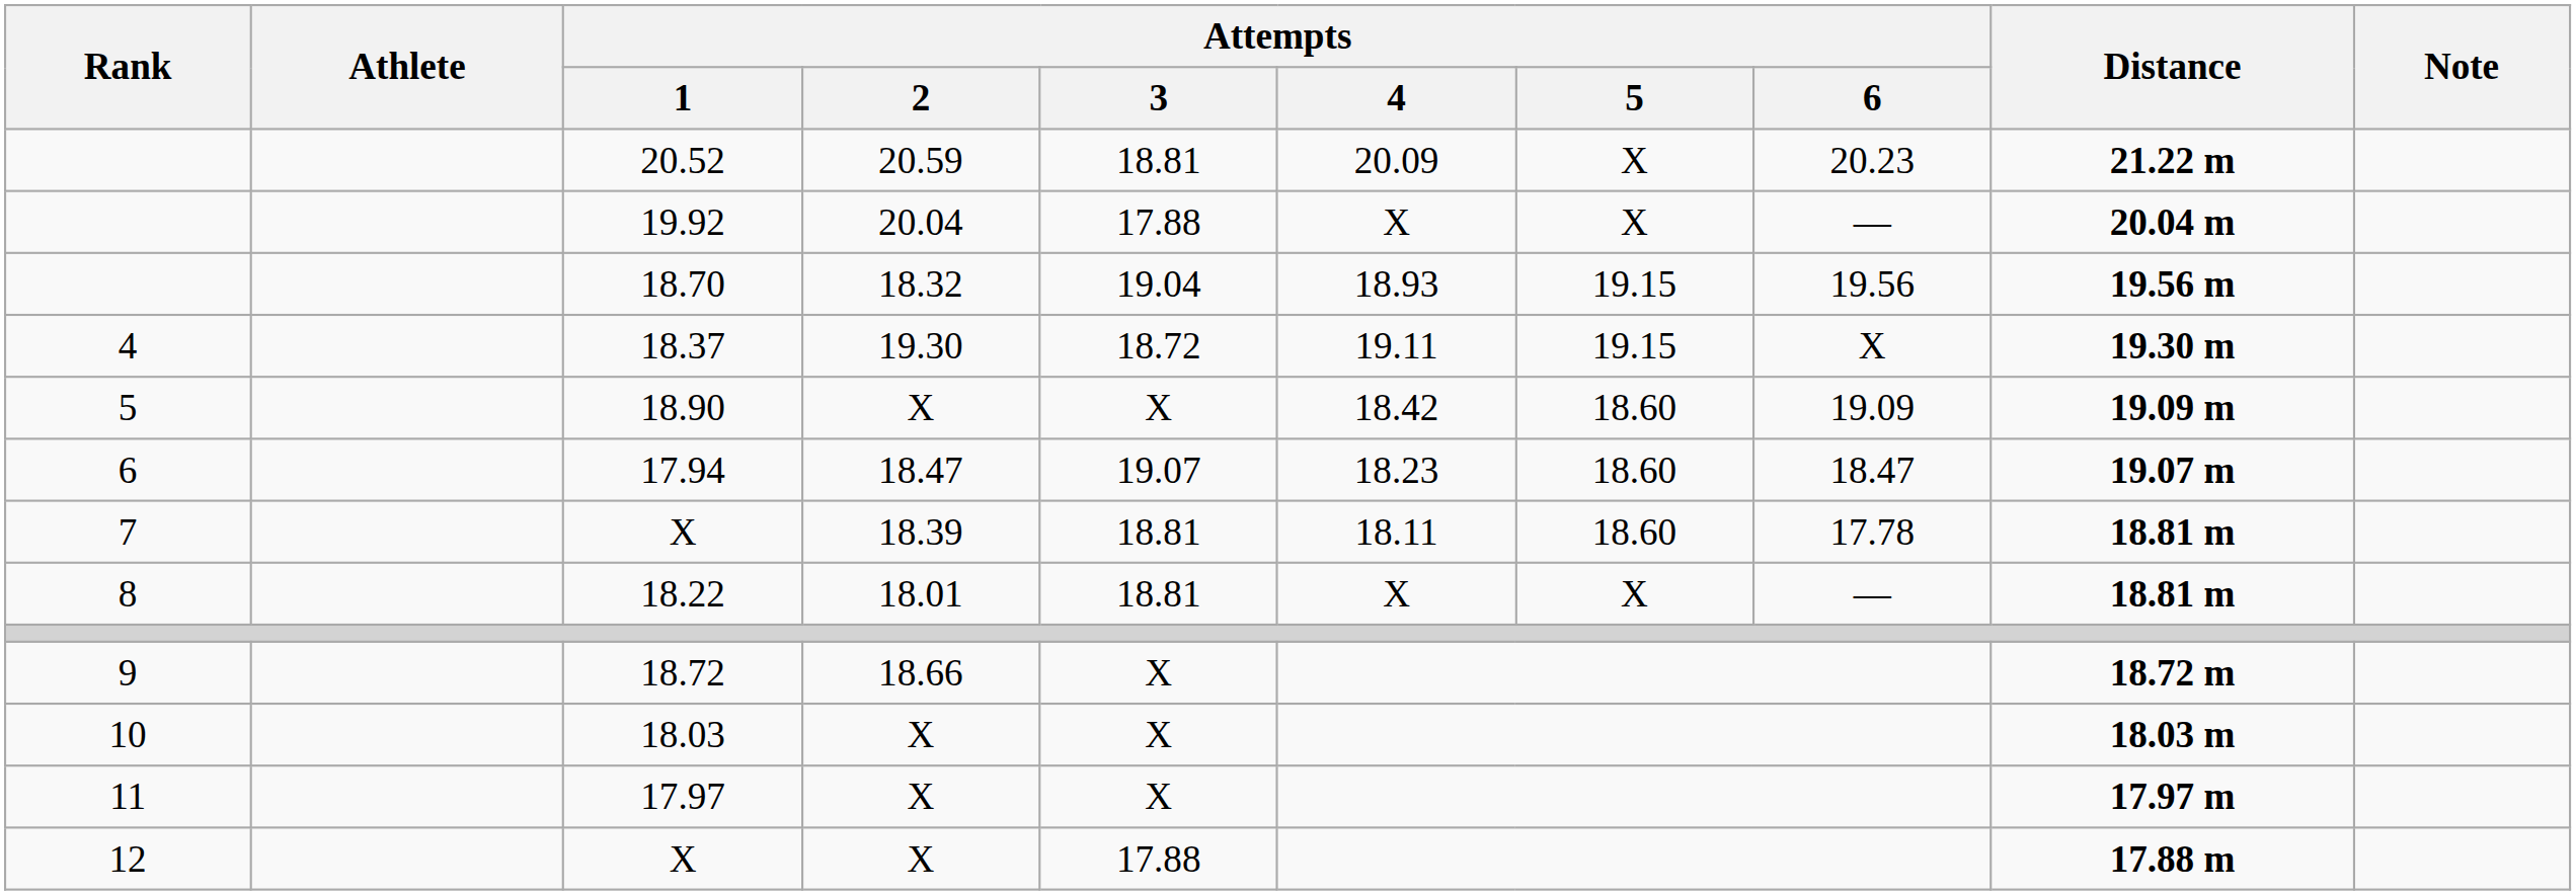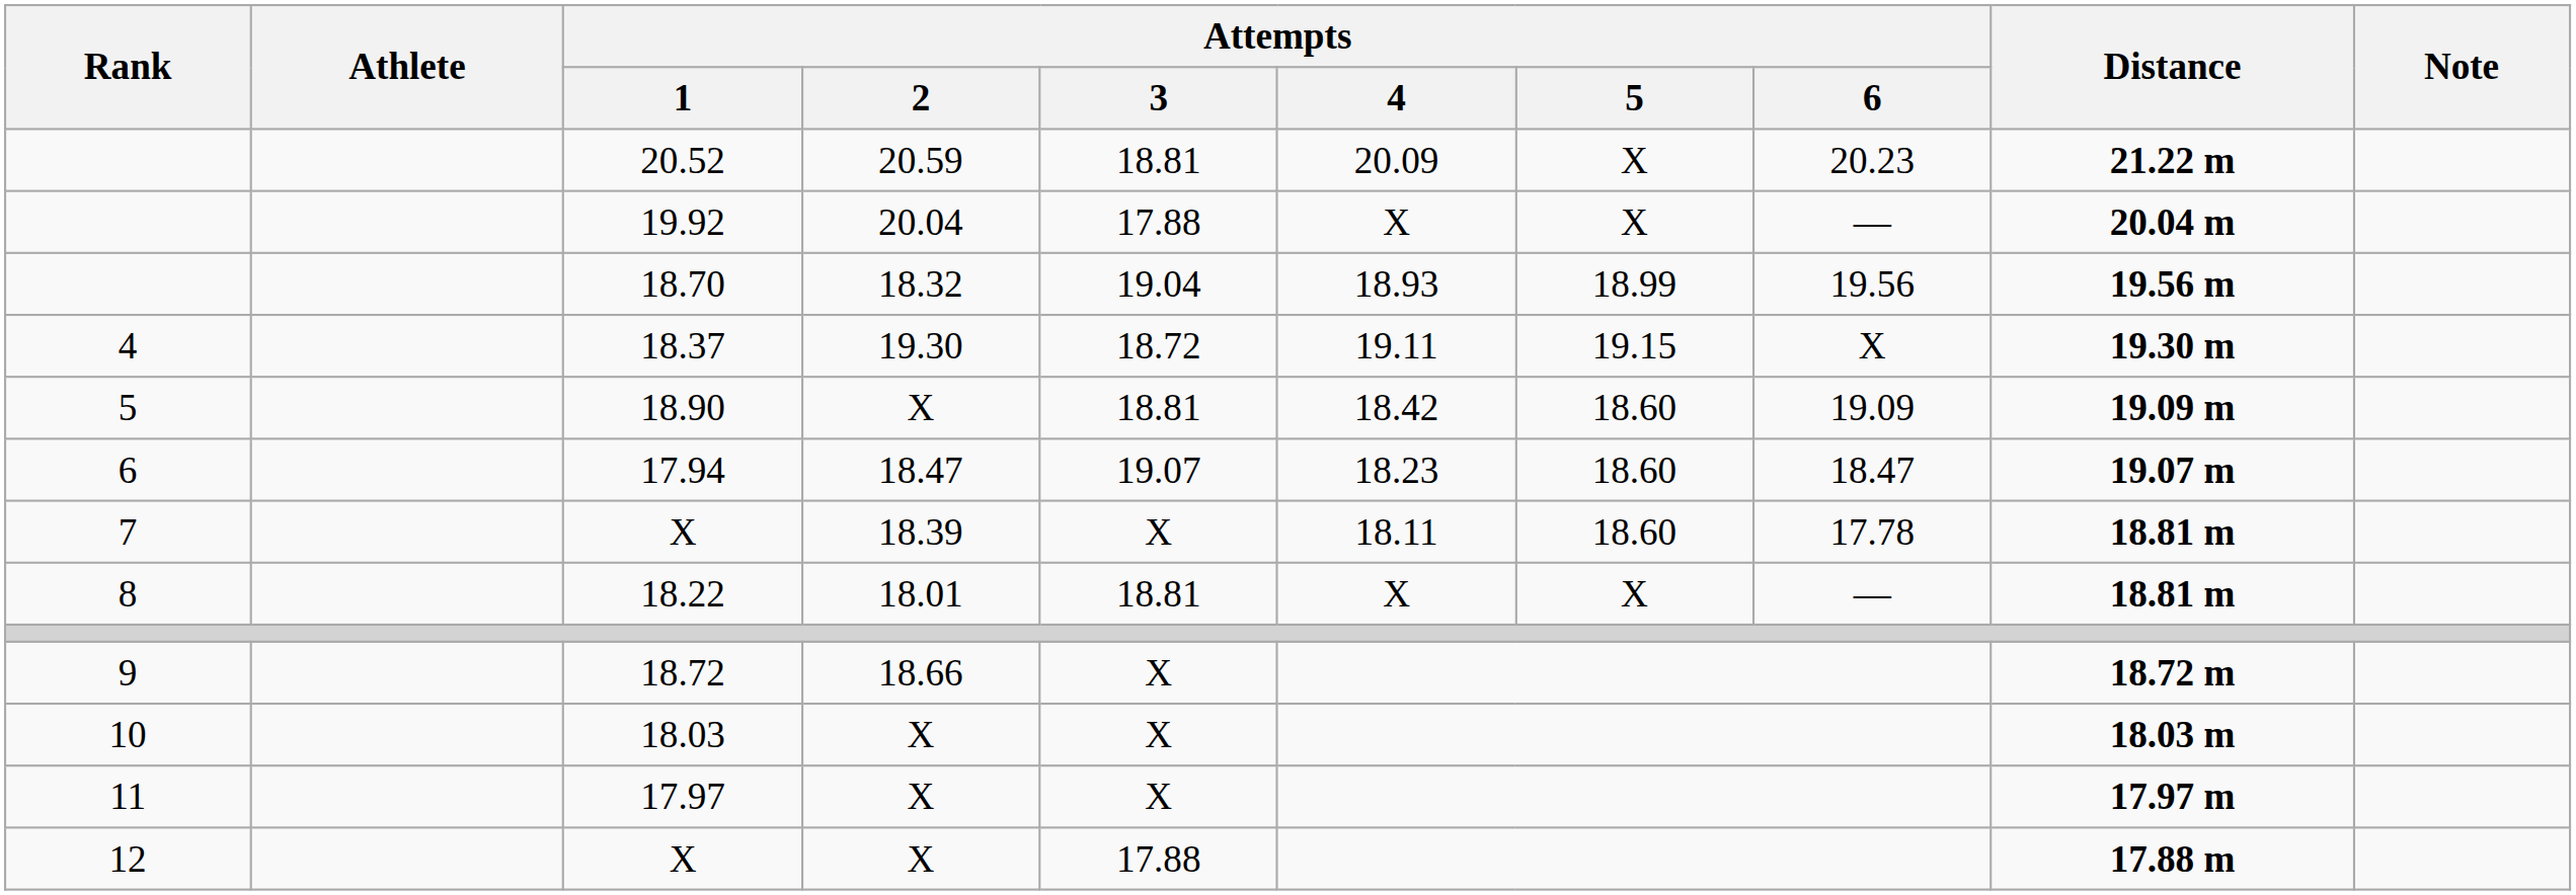18.70 | Attempts / 5: 19.15 -> 18.99
18.90 | Attempts / 3: X -> 18.81
7 / X | Attempts / 3: 18.81 -> X
